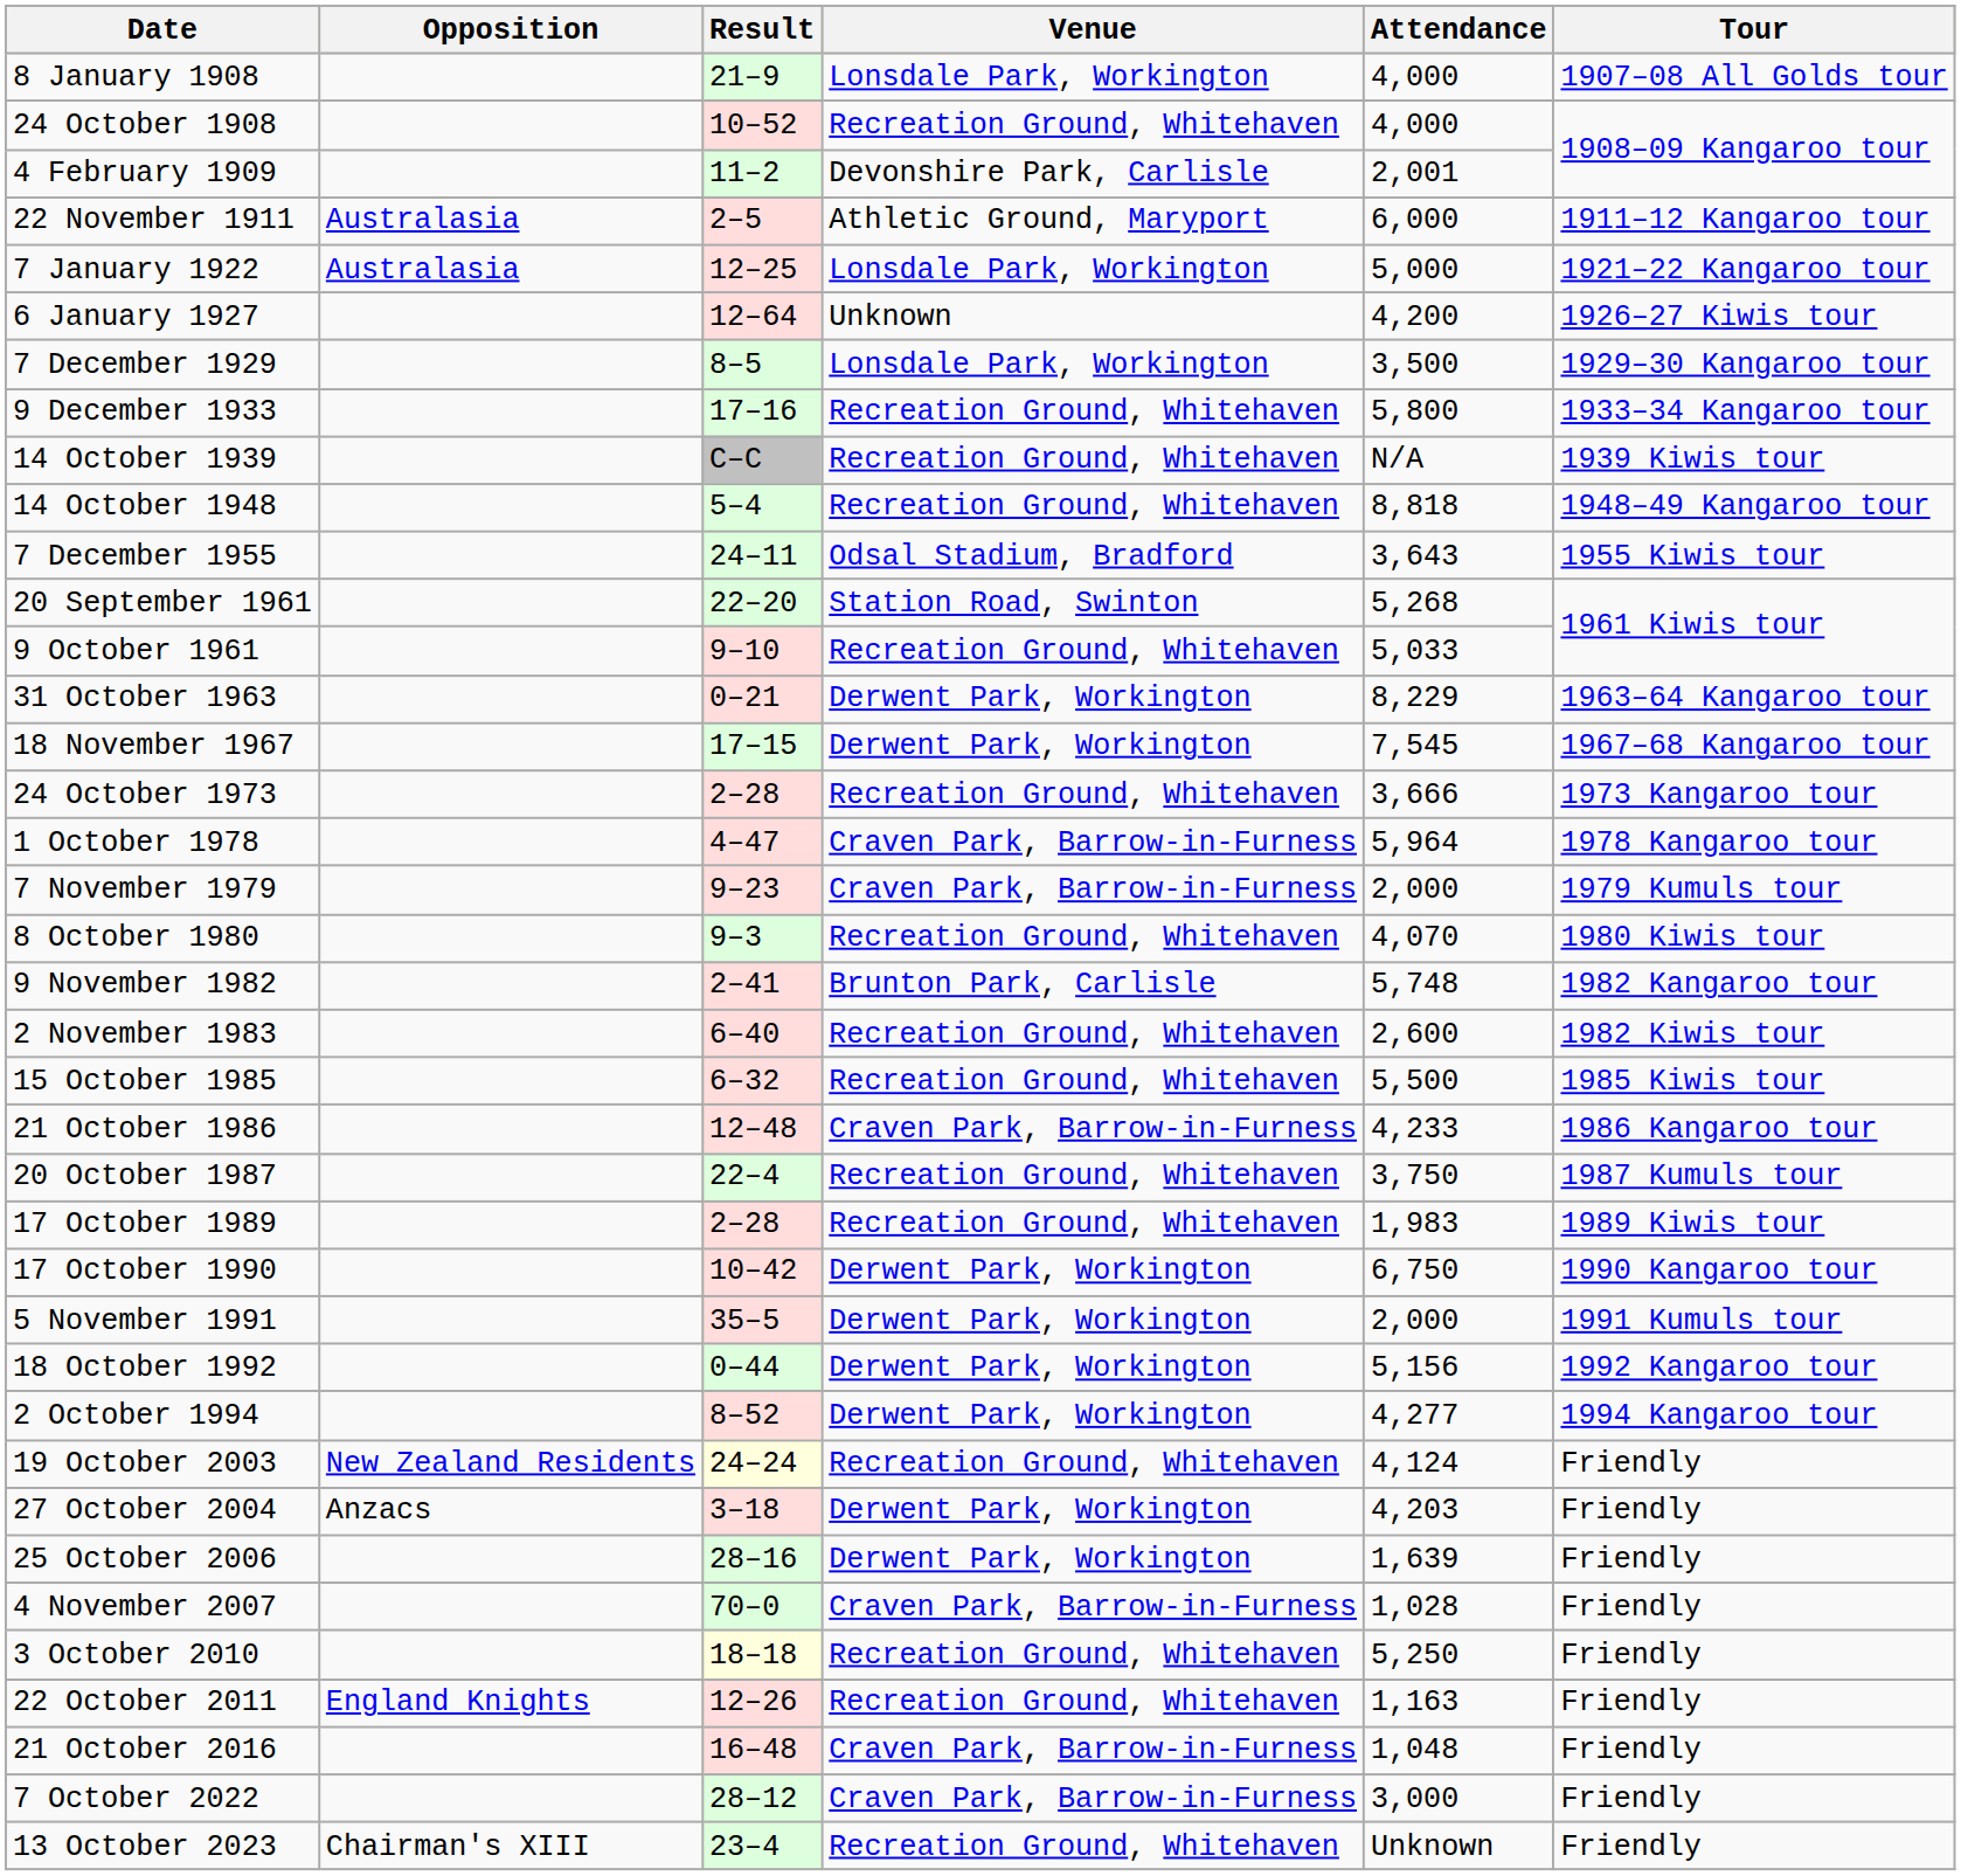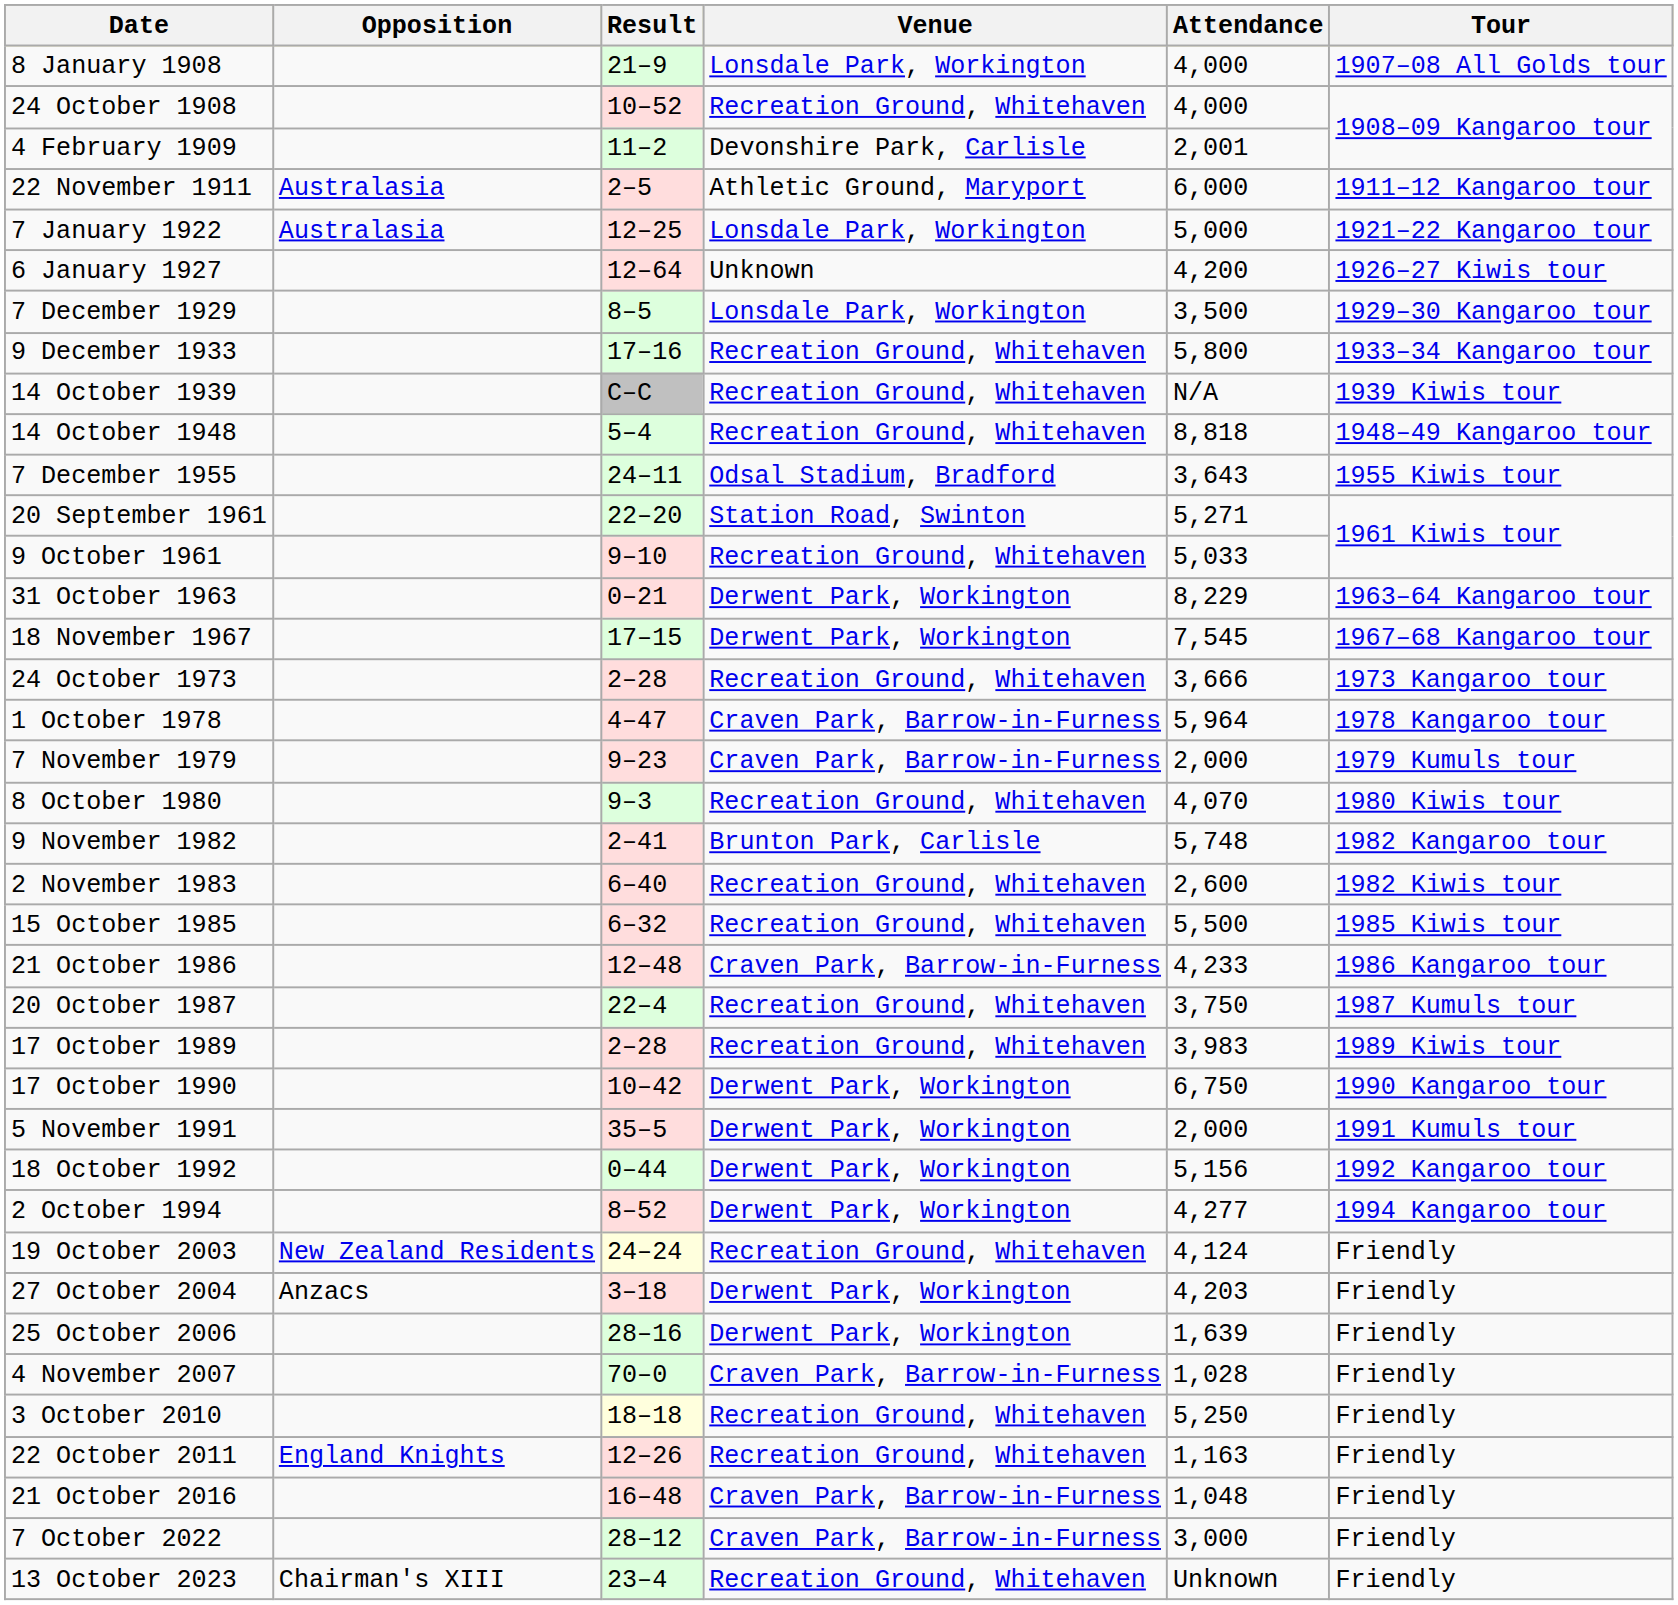20 September 1961 | Attendance: 5,268 -> 5,271
17 October 1989 | Attendance: 1,983 -> 3,983
